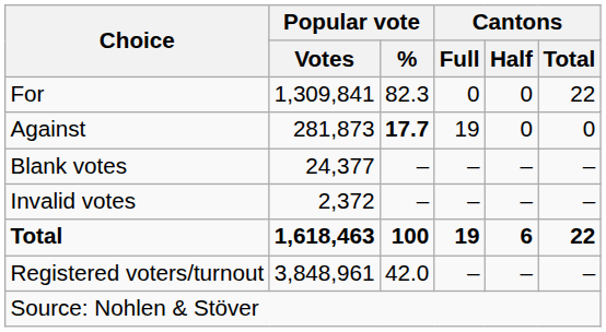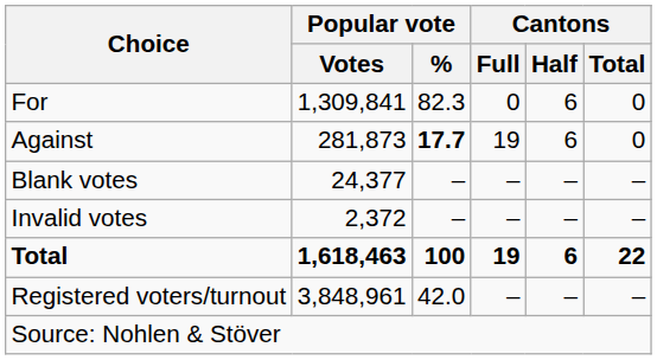For | Cantons / Half: 0 -> 6
For | Cantons / Total: 22 -> 0
Against | Cantons / Half: 0 -> 6
